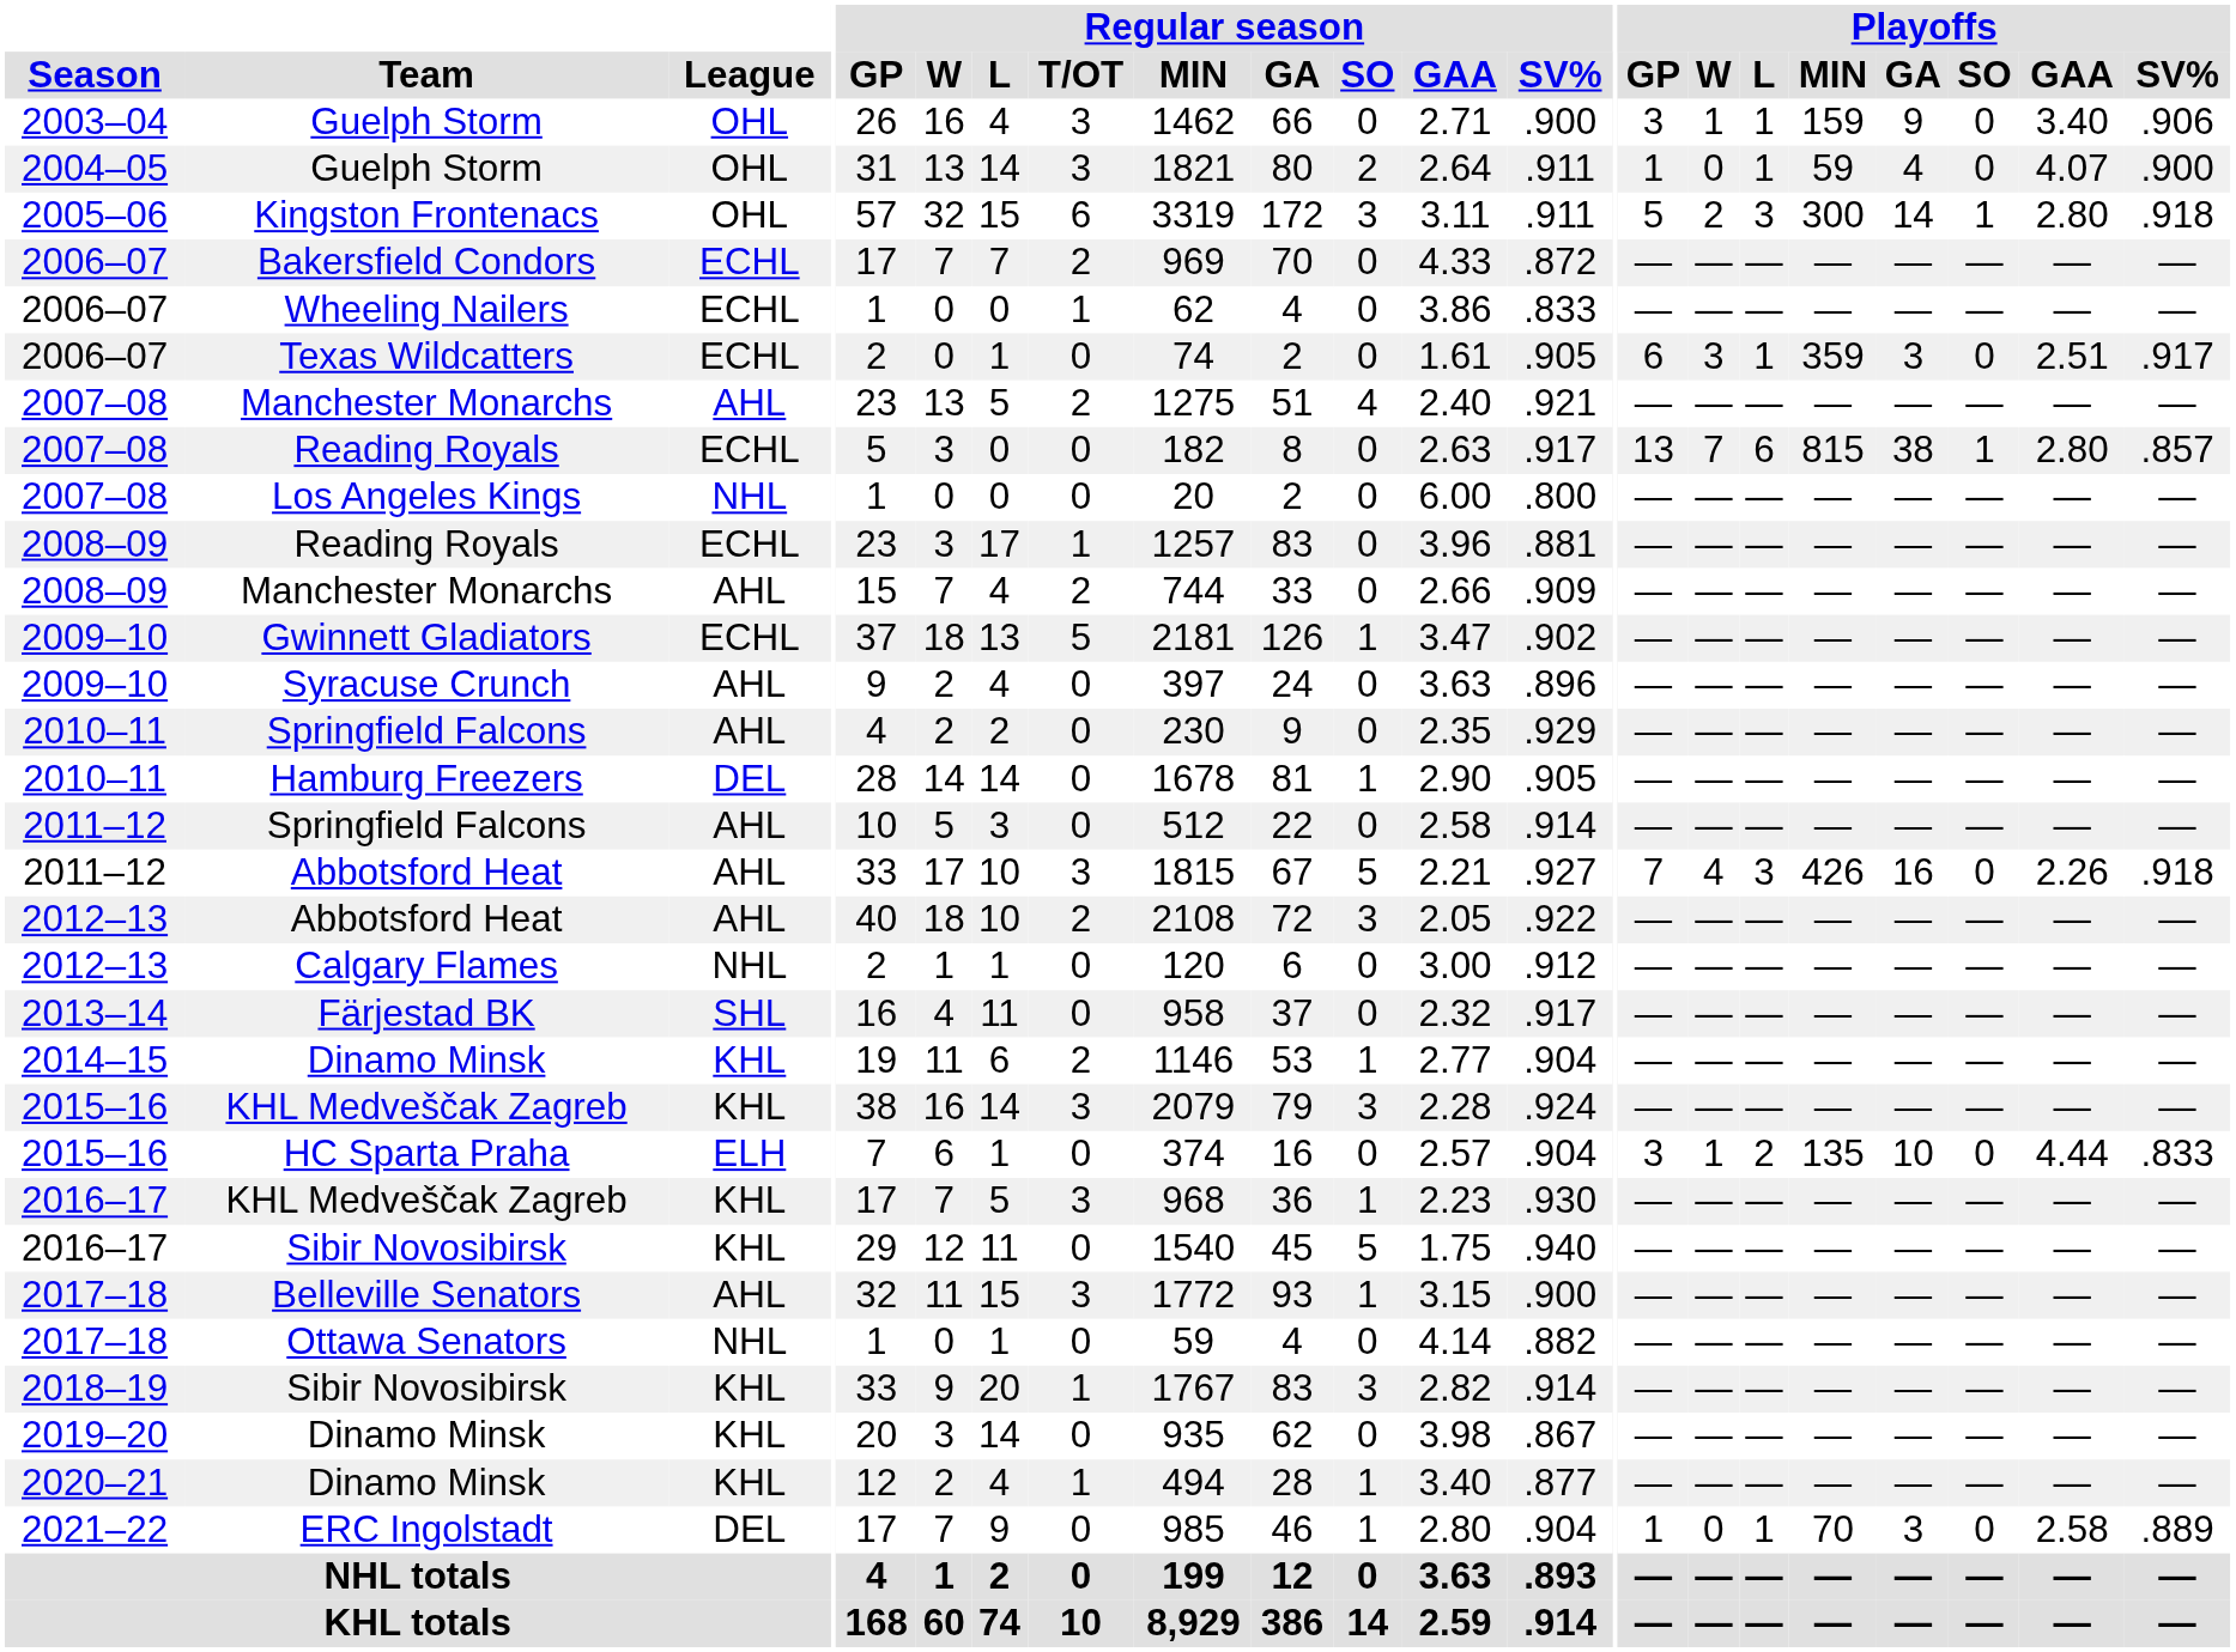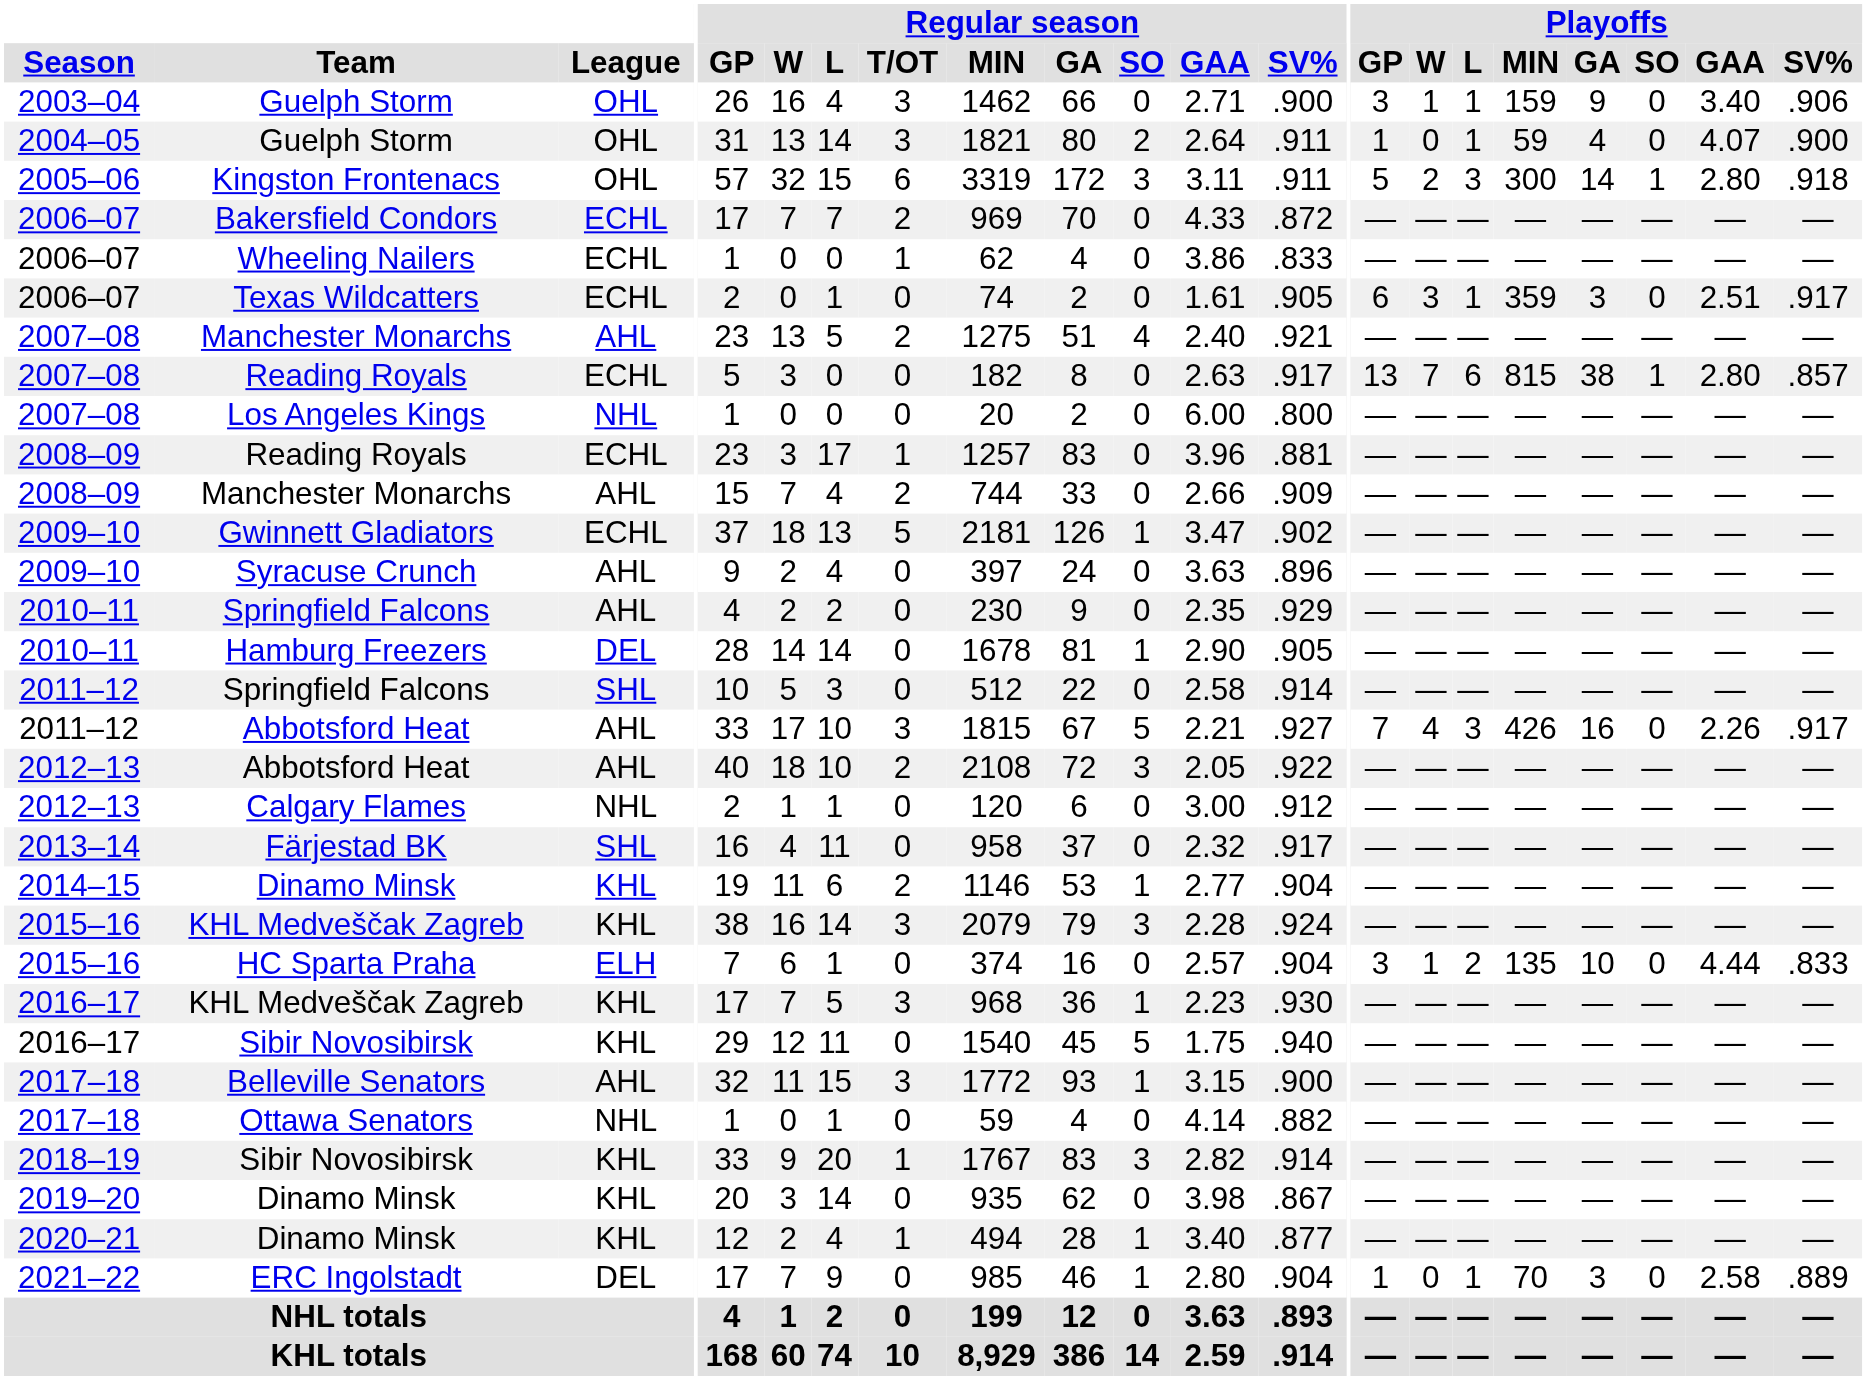2011–12 / Springfield Falcons | League: AHL -> SHL
2011–12 / Abbotsford Heat | Playoffs / SV%: .918 -> .917
